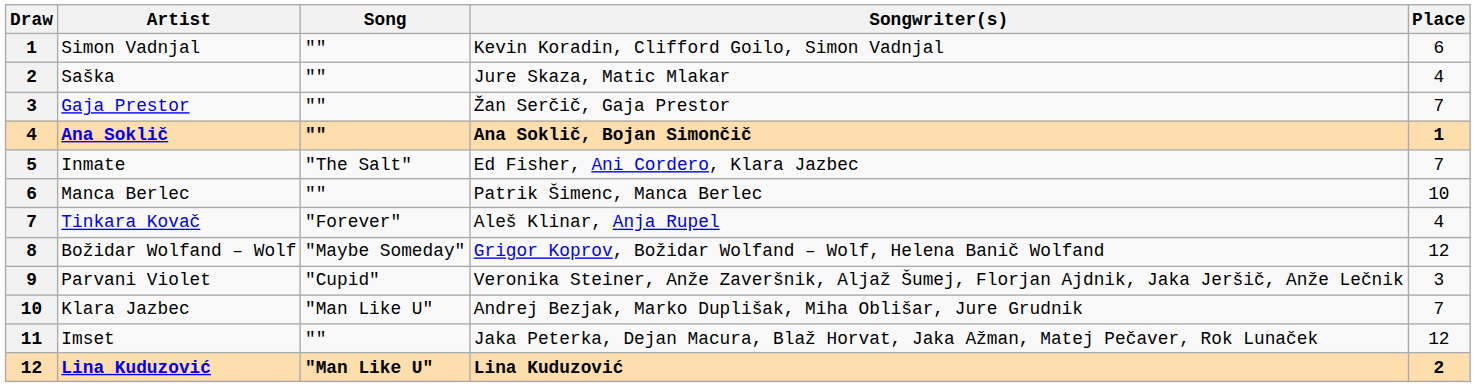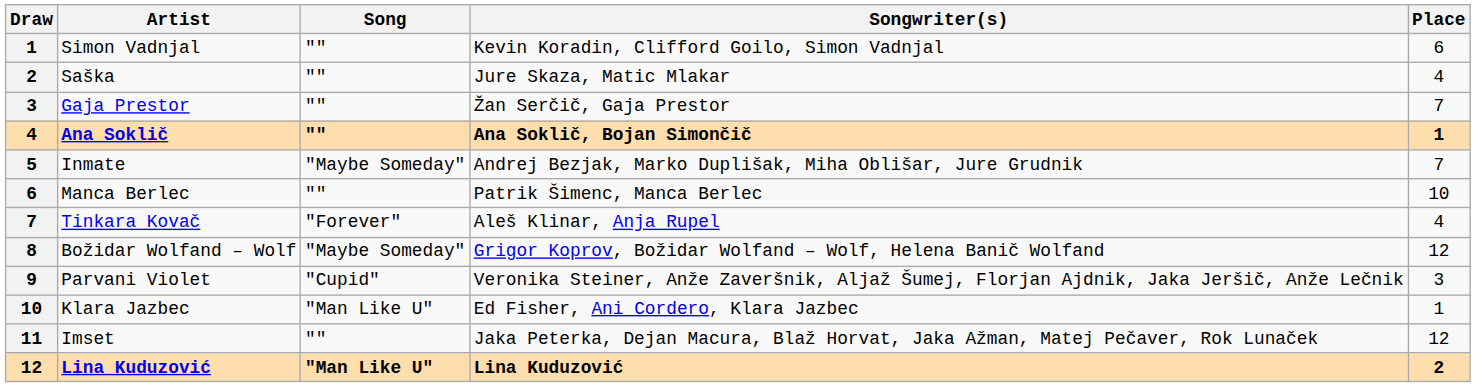Inmate | Song: "The Salt" -> "Maybe Someday"
Inmate | Songwriter(s): Ed Fisher, Ani Cordero, Klara Jazbec -> Andrej Bezjak, Marko Duplišak, Miha Oblišar, Jure Grudnik
Klara Jazbec | Songwriter(s): Andrej Bezjak, Marko Duplišak, Miha Oblišar, Jure Grudnik -> Ed Fisher, Ani Cordero, Klara Jazbec
Klara Jazbec | Place: 7 -> 1
